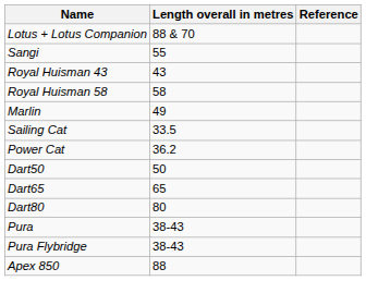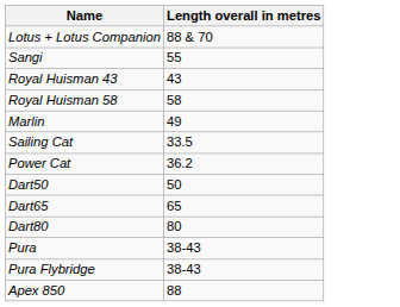- column: Reference
